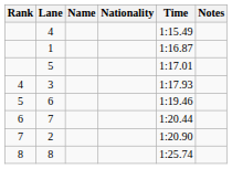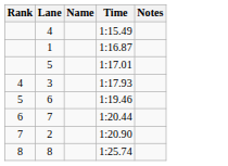- column: Nationality
